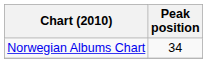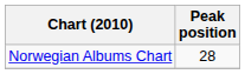Norwegian Albums Chart | Peak position: 34 -> 28
